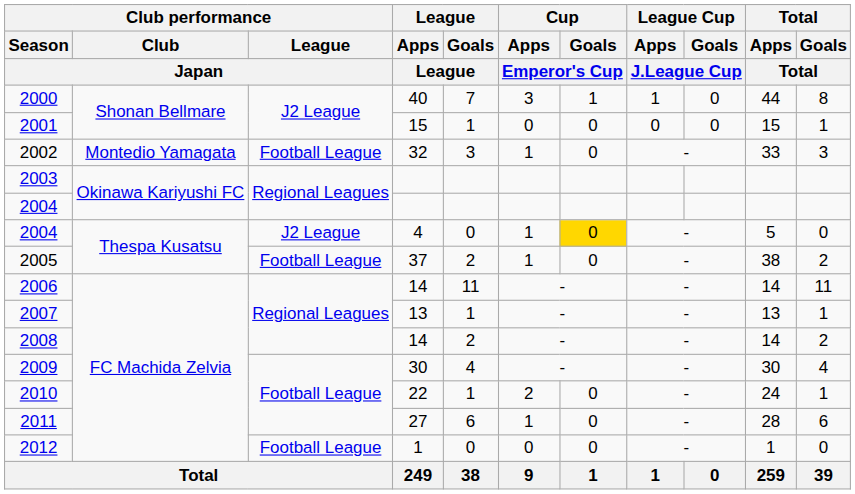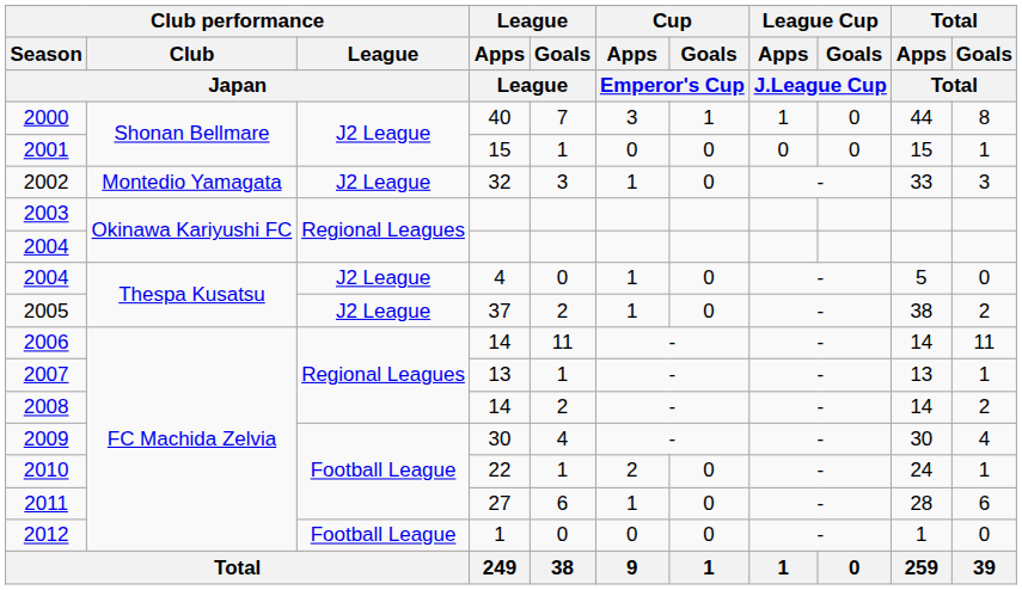2002 | Club performance / League / Japan: Football League -> J2 League
2004 / 4 | Cup / Goals / Emperor's Cup: gold background -> no background
2005 | Club performance / League / Japan: Football League -> J2 League
